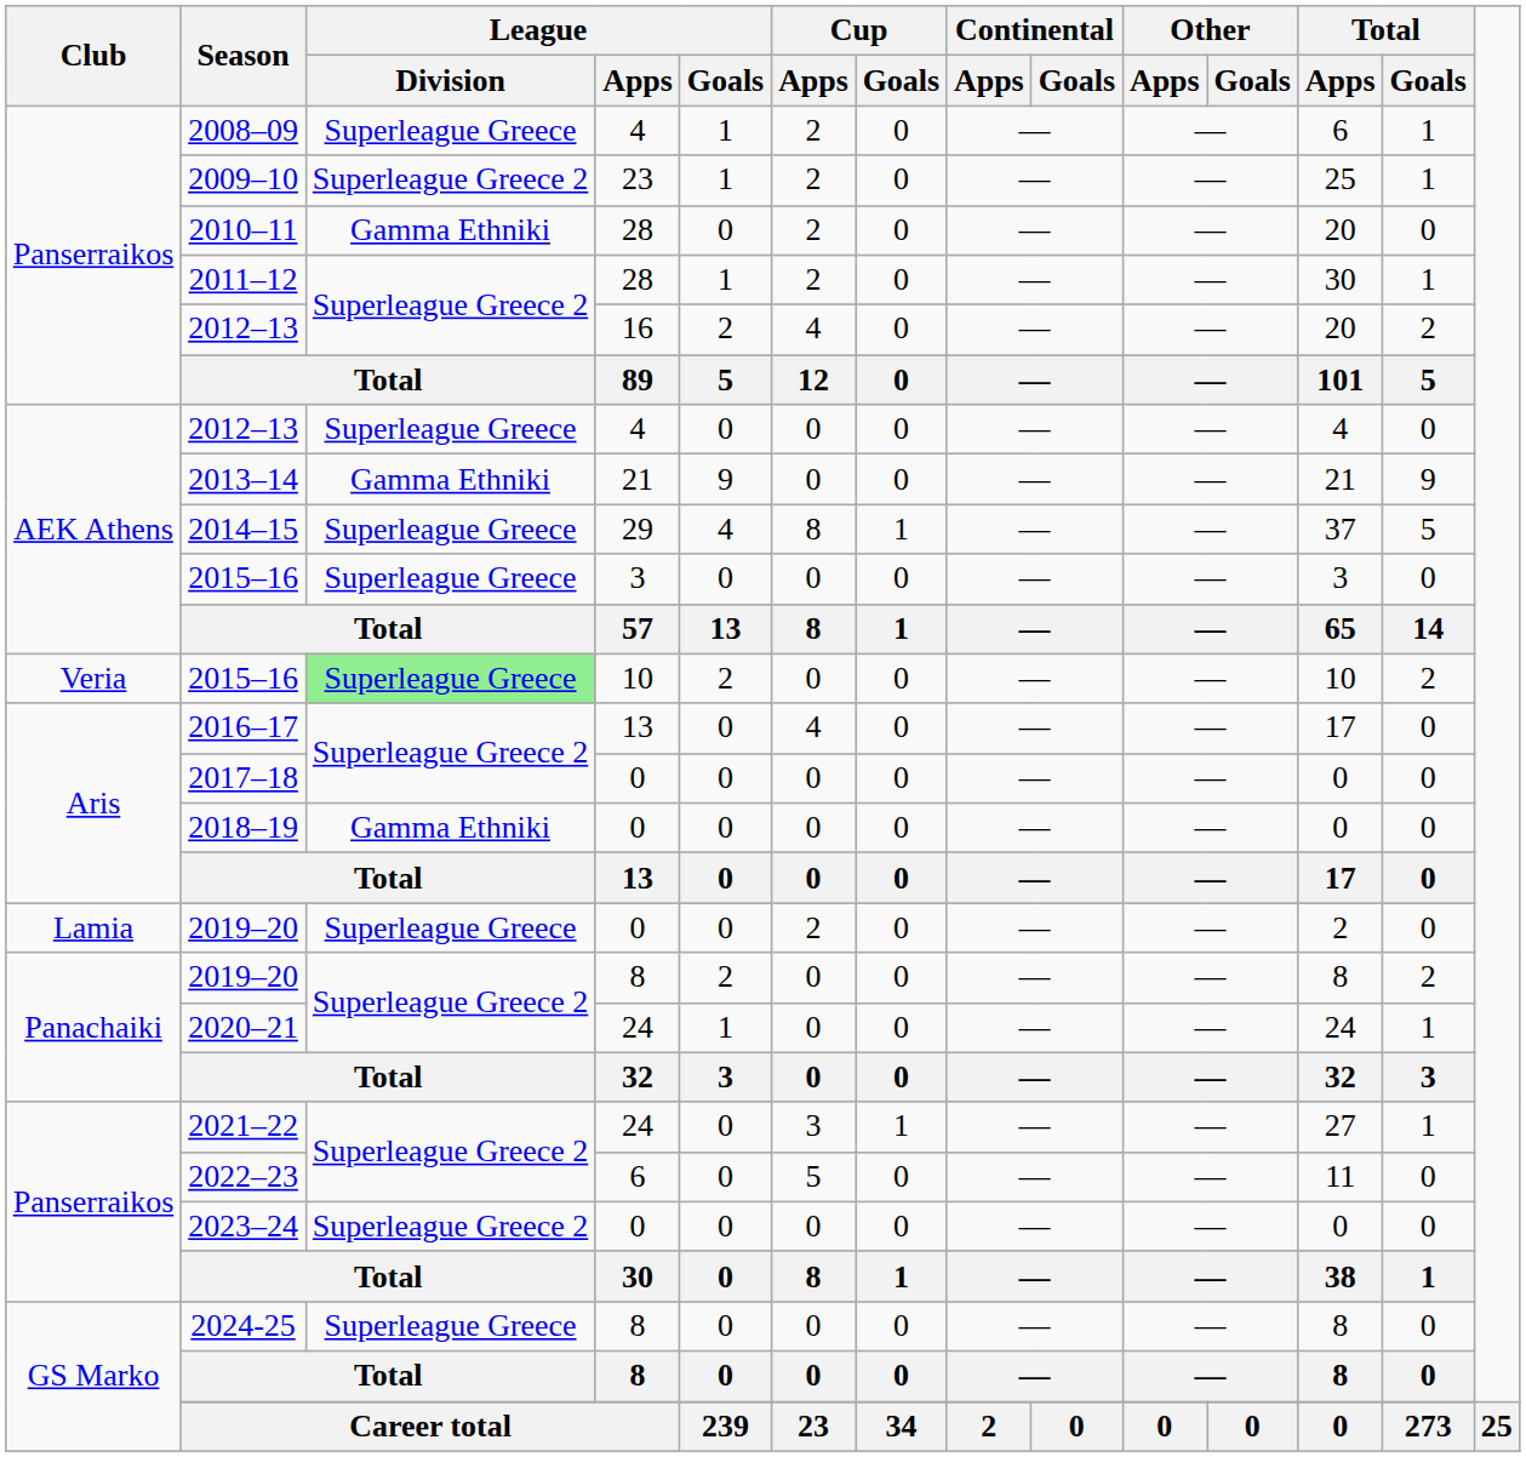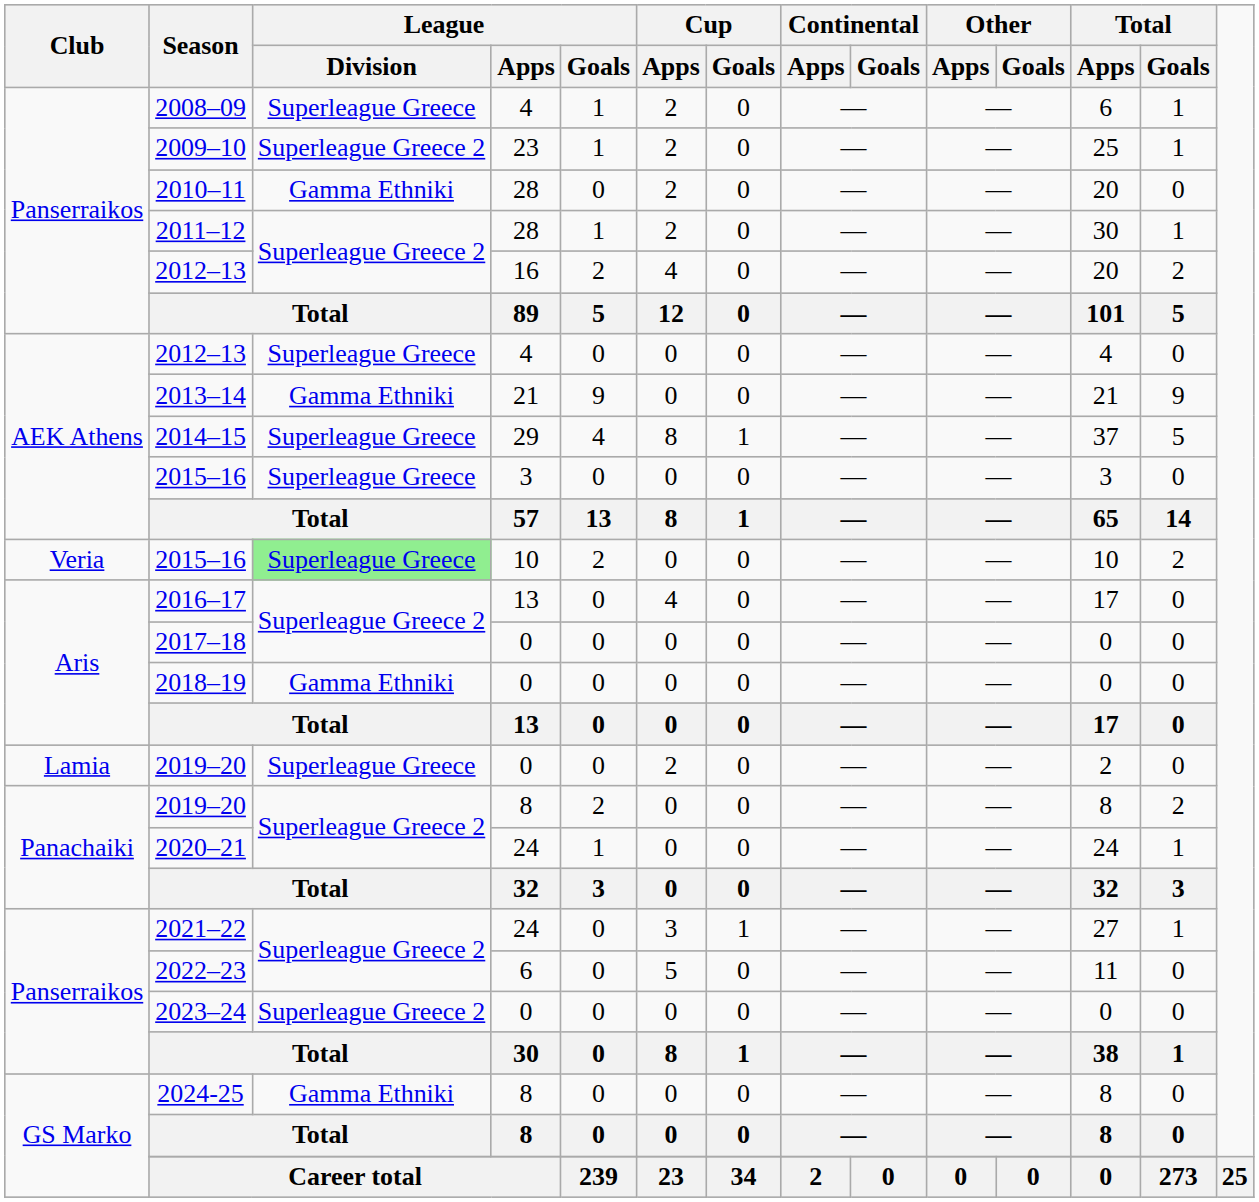2024-25 | League / Division: Superleague Greece -> Gamma Ethniki
